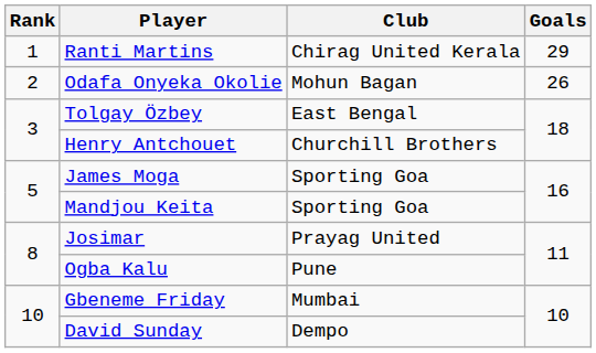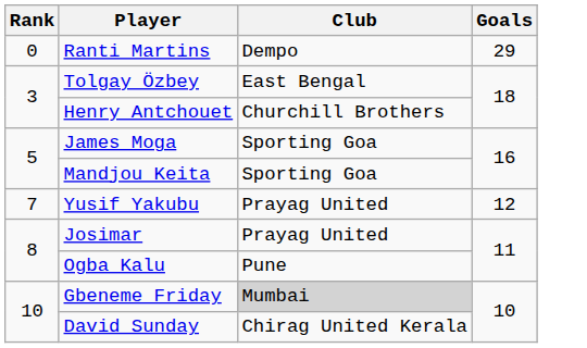Ranti Martins | Rank: 1 -> 0
Ranti Martins | Club: Chirag United Kerala -> Dempo
- row: 2 | Odafa Onyeka Okolie | Mohun Bagan | 26
+ row: 7 | Yusif Yakubu | Prayag United | 12
Gbeneme Friday | Club: no background -> lightgrey background
David Sunday | Club: Dempo -> Chirag United Kerala
